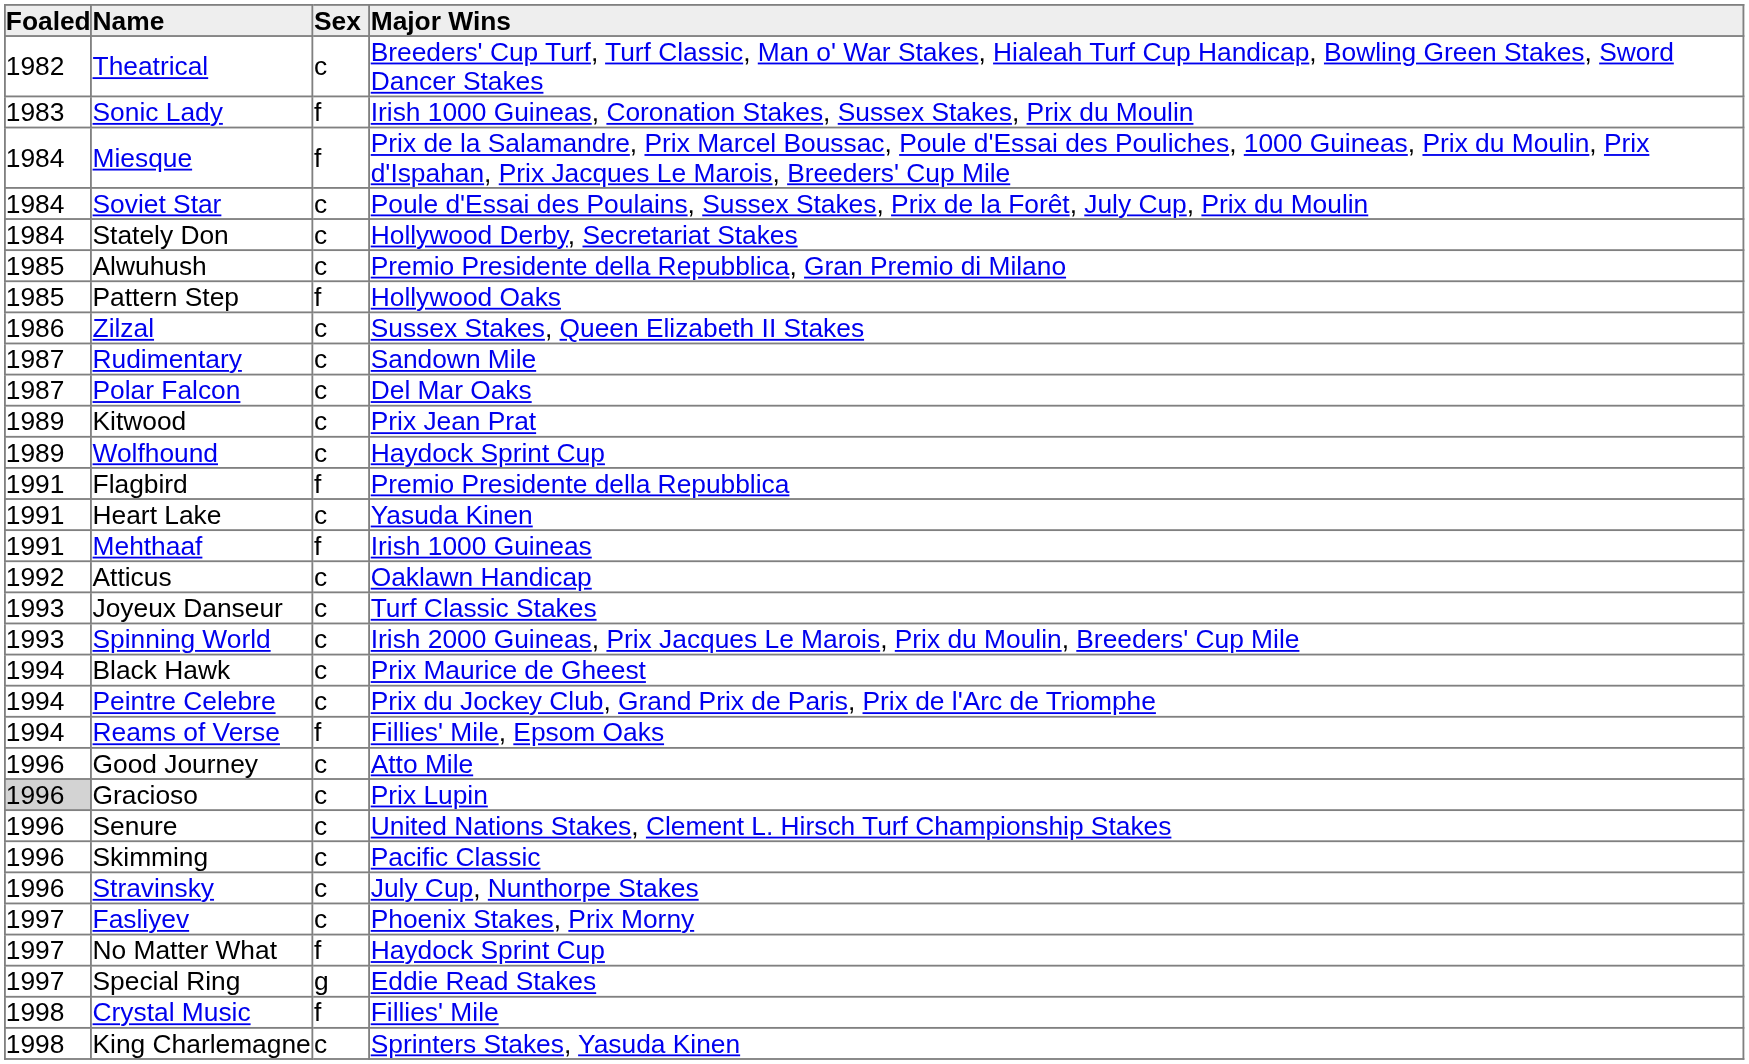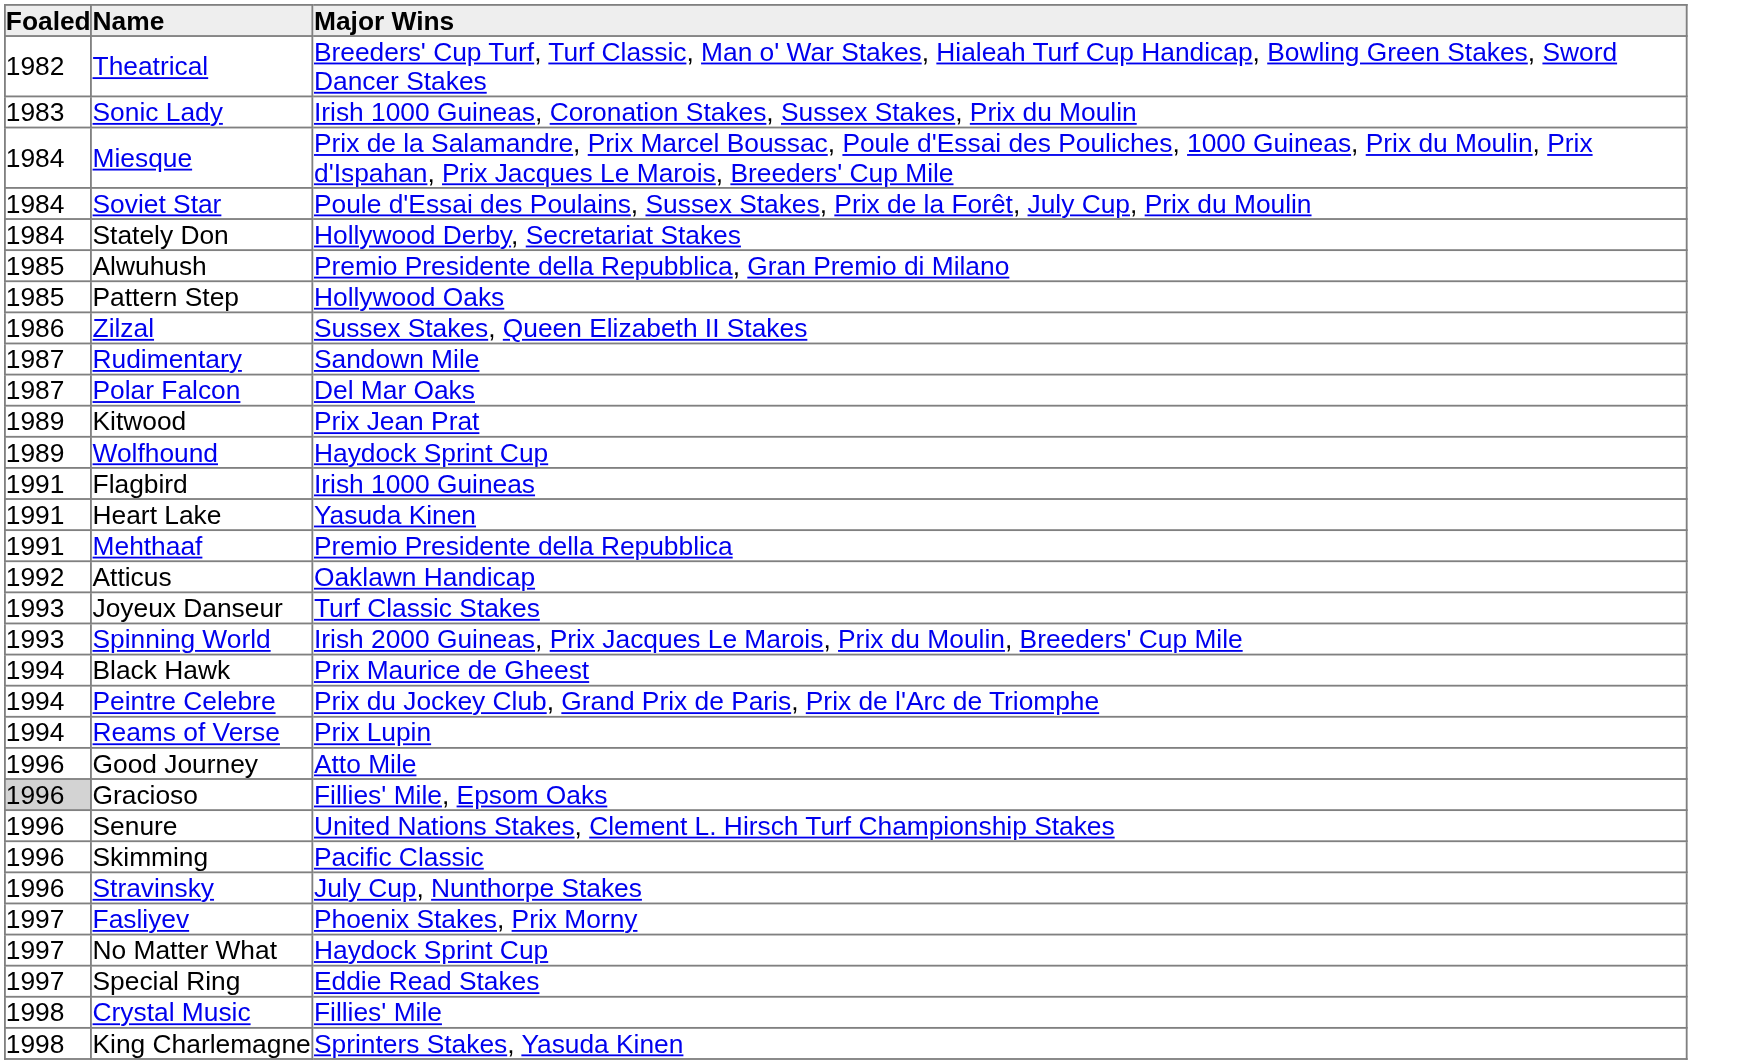- column: Sex | c | f | f | c | c | c | f | c | c | c | c | c | f | c | f | c | c | c | c | c | f | c | c | c | c | c | c | f | g | f | c
Flagbird | Major Wins: Premio Presidente della Repubblica -> Irish 1000 Guineas
Mehthaaf | Major Wins: Irish 1000 Guineas -> Premio Presidente della Repubblica
Reams of Verse | Major Wins: Fillies' Mile, Epsom Oaks -> Prix Lupin
Gracioso | Major Wins: Prix Lupin -> Fillies' Mile, Epsom Oaks
